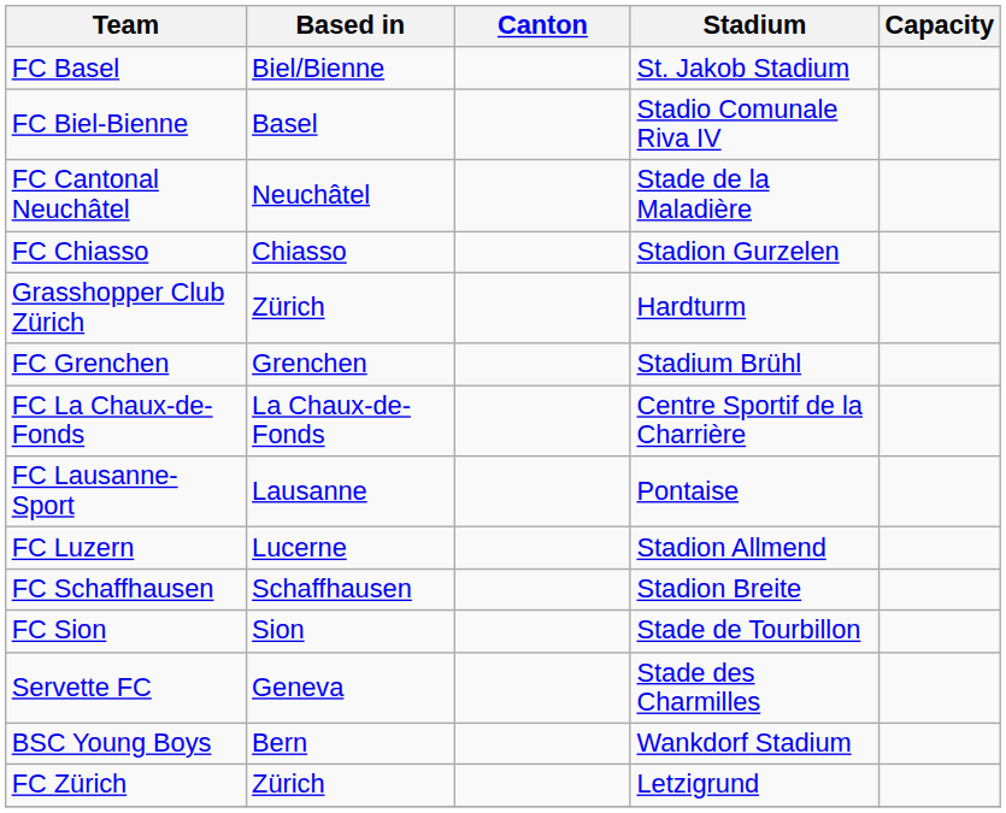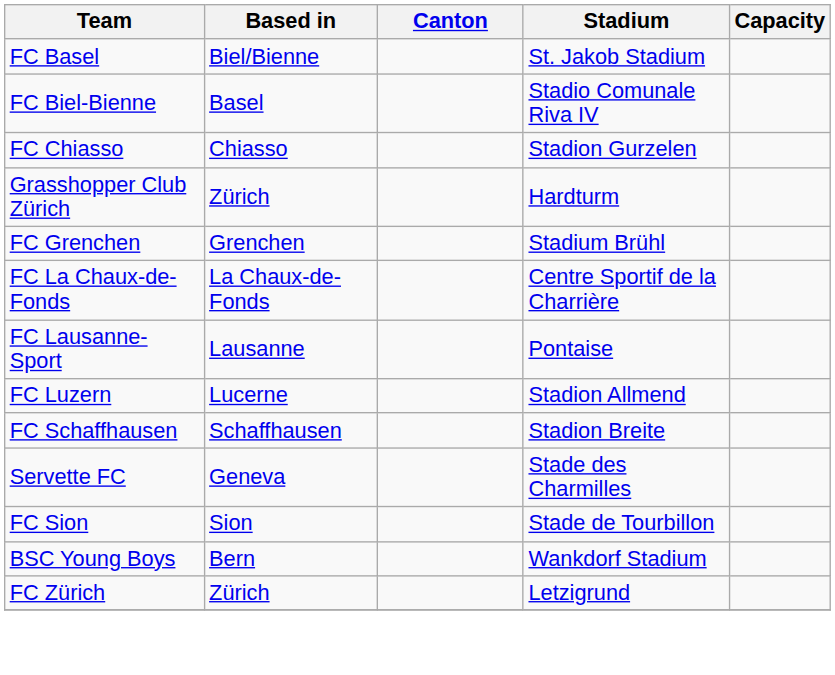- row: FC Cantonal Neuchâtel | Neuchâtel | Stade de la Maladière
rows swapped: Servette FC <-> FC Sion
